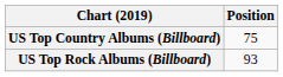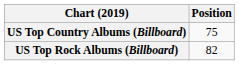US Top Rock Albums (Billboard) | Position: 93 -> 82
